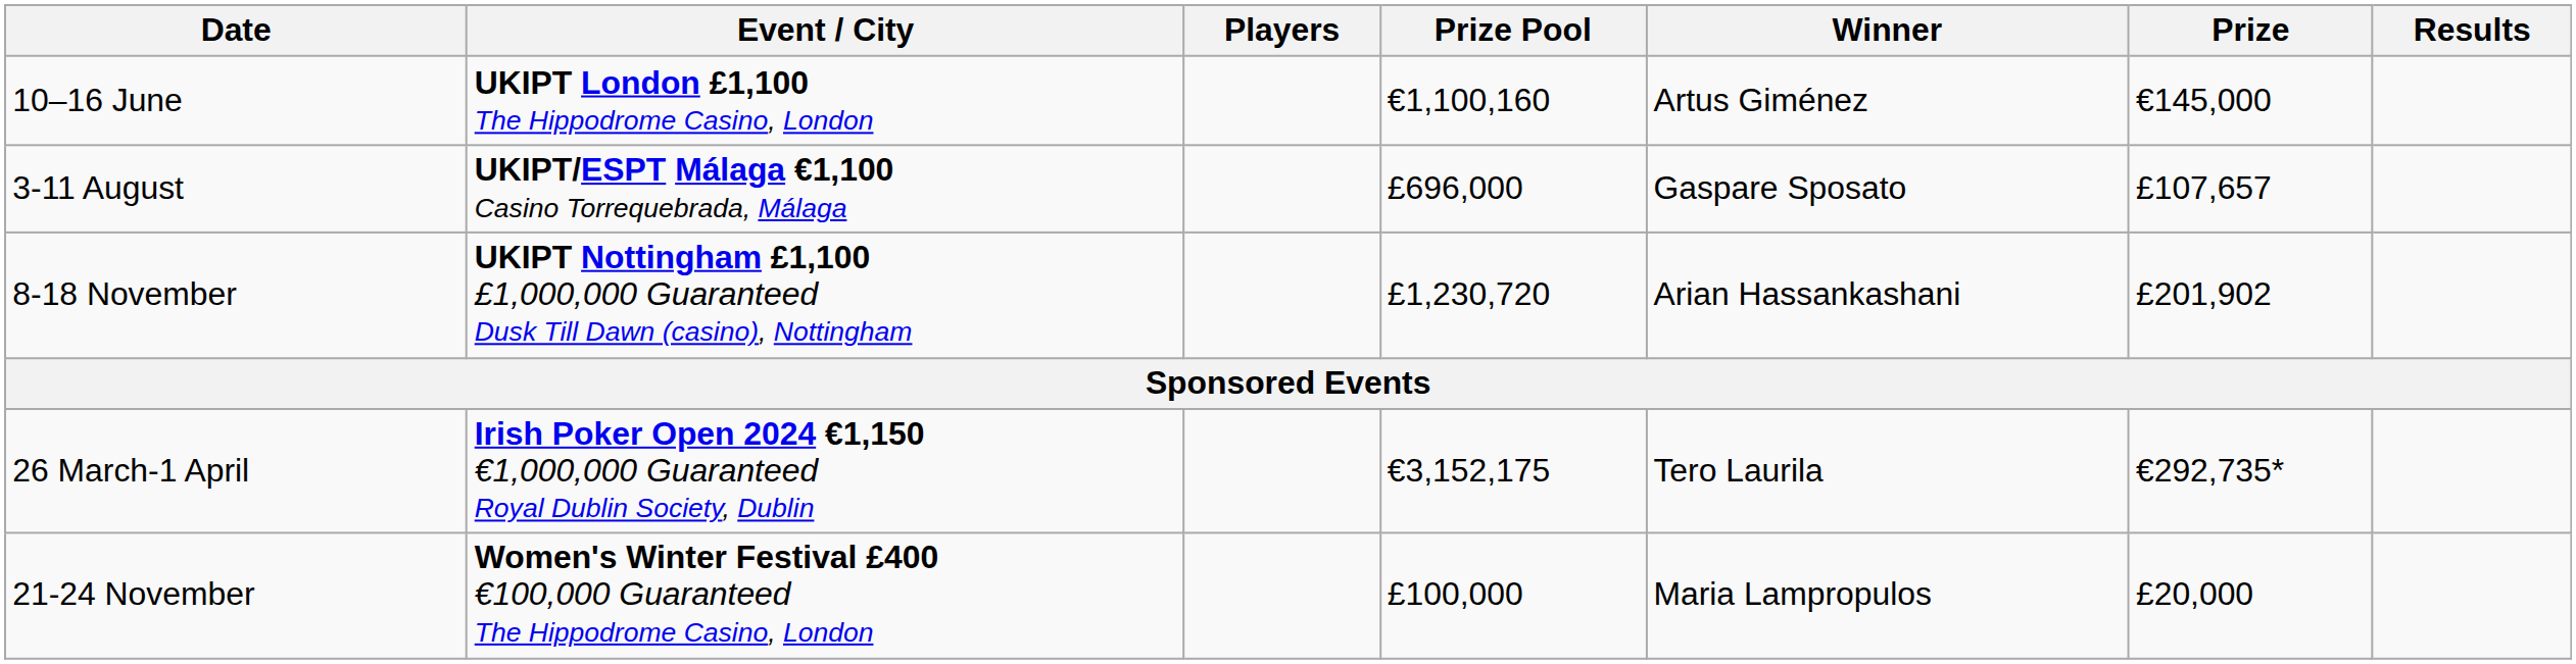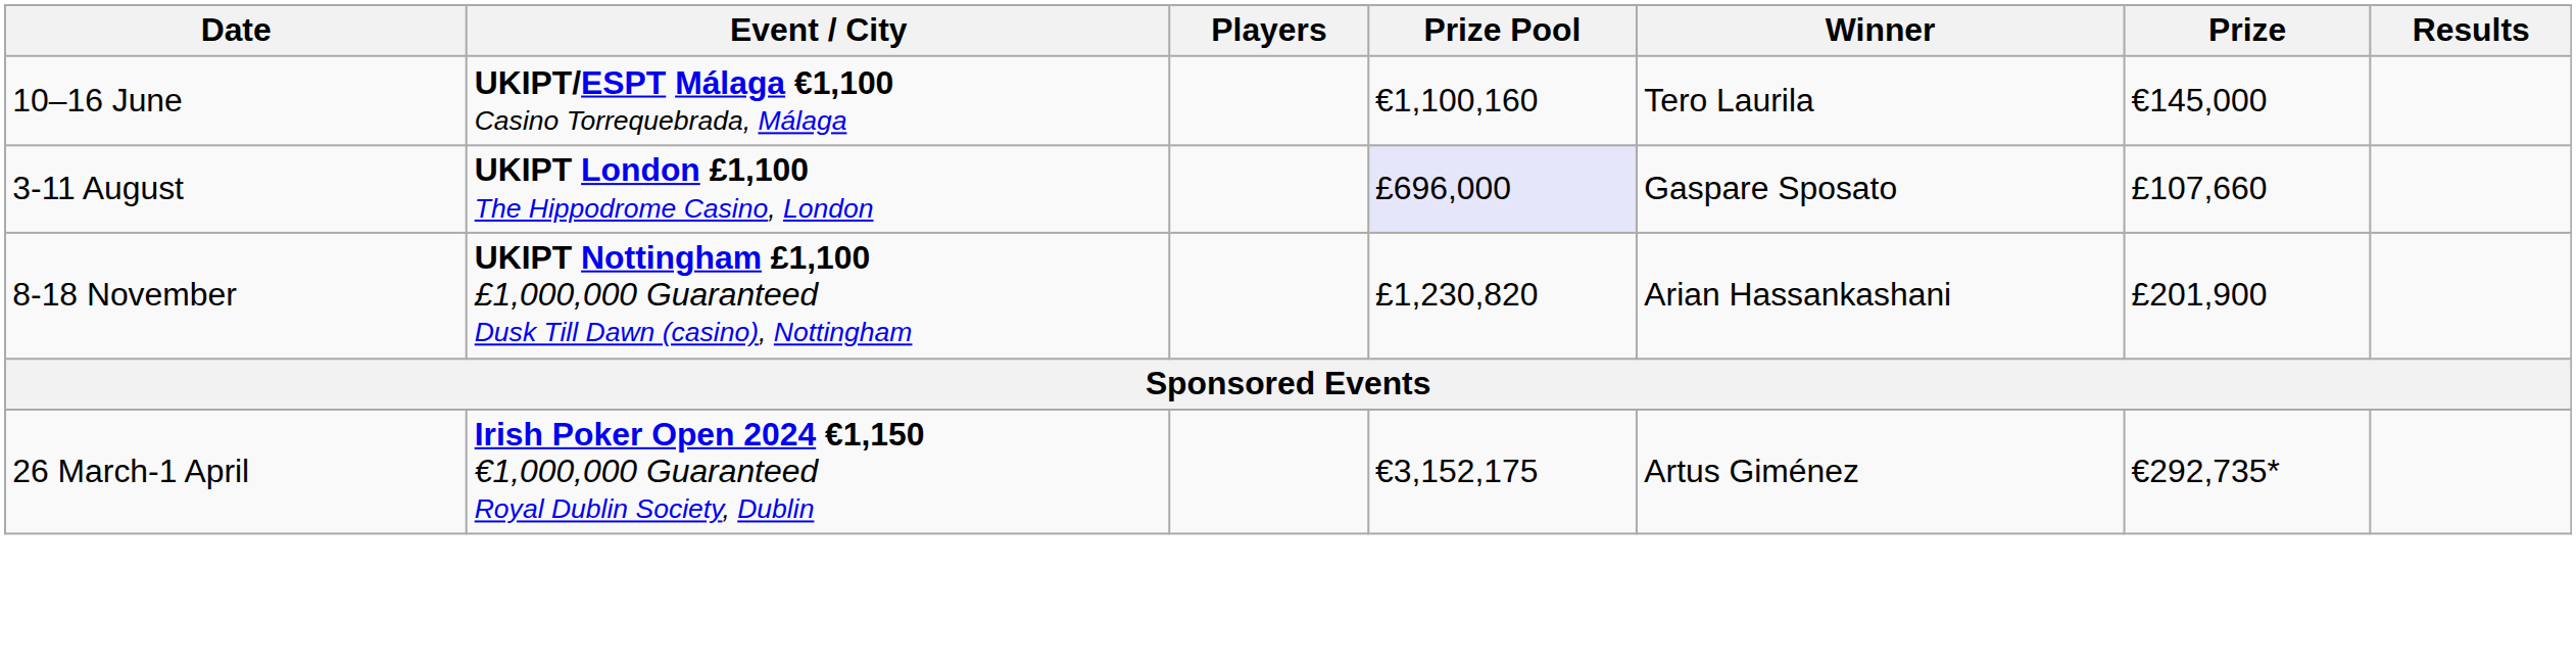10–16 June | Event / City: UKIPT London £1,100 The Hippodrome Casino, London -> UKIPT/ESPT Málaga €1,100 Casino Torrequebrada, Málaga
10–16 June | Winner: Artus Giménez -> Tero Laurila
3-11 August | Event / City: UKIPT/ESPT Málaga €1,100 Casino Torrequebrada, Málaga -> UKIPT London £1,100 The Hippodrome Casino, London
3-11 August | Prize Pool: no background -> lavender background
3-11 August | Prize: £107,657 -> £107,660
8-18 November | Prize Pool: £1,230,720 -> £1,230,820
8-18 November | Prize: £201,902 -> £201,900
26 March-1 April | Winner: Tero Laurila -> Artus Giménez
- row: 21-24 November | Women's Winter Festival £400 €100,000 Guaranteed The Hippodrome Casino, London | £100,000 | Maria Lampropulos | £20,000
